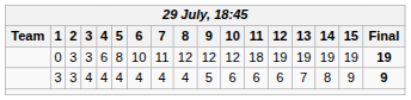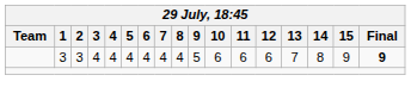- row: 0 | 3 | 3 | 6 | 8 | 10 | 11 | 12 | 12 | 12 | 18 | 19 | 19 | 19 | 19 | 19
